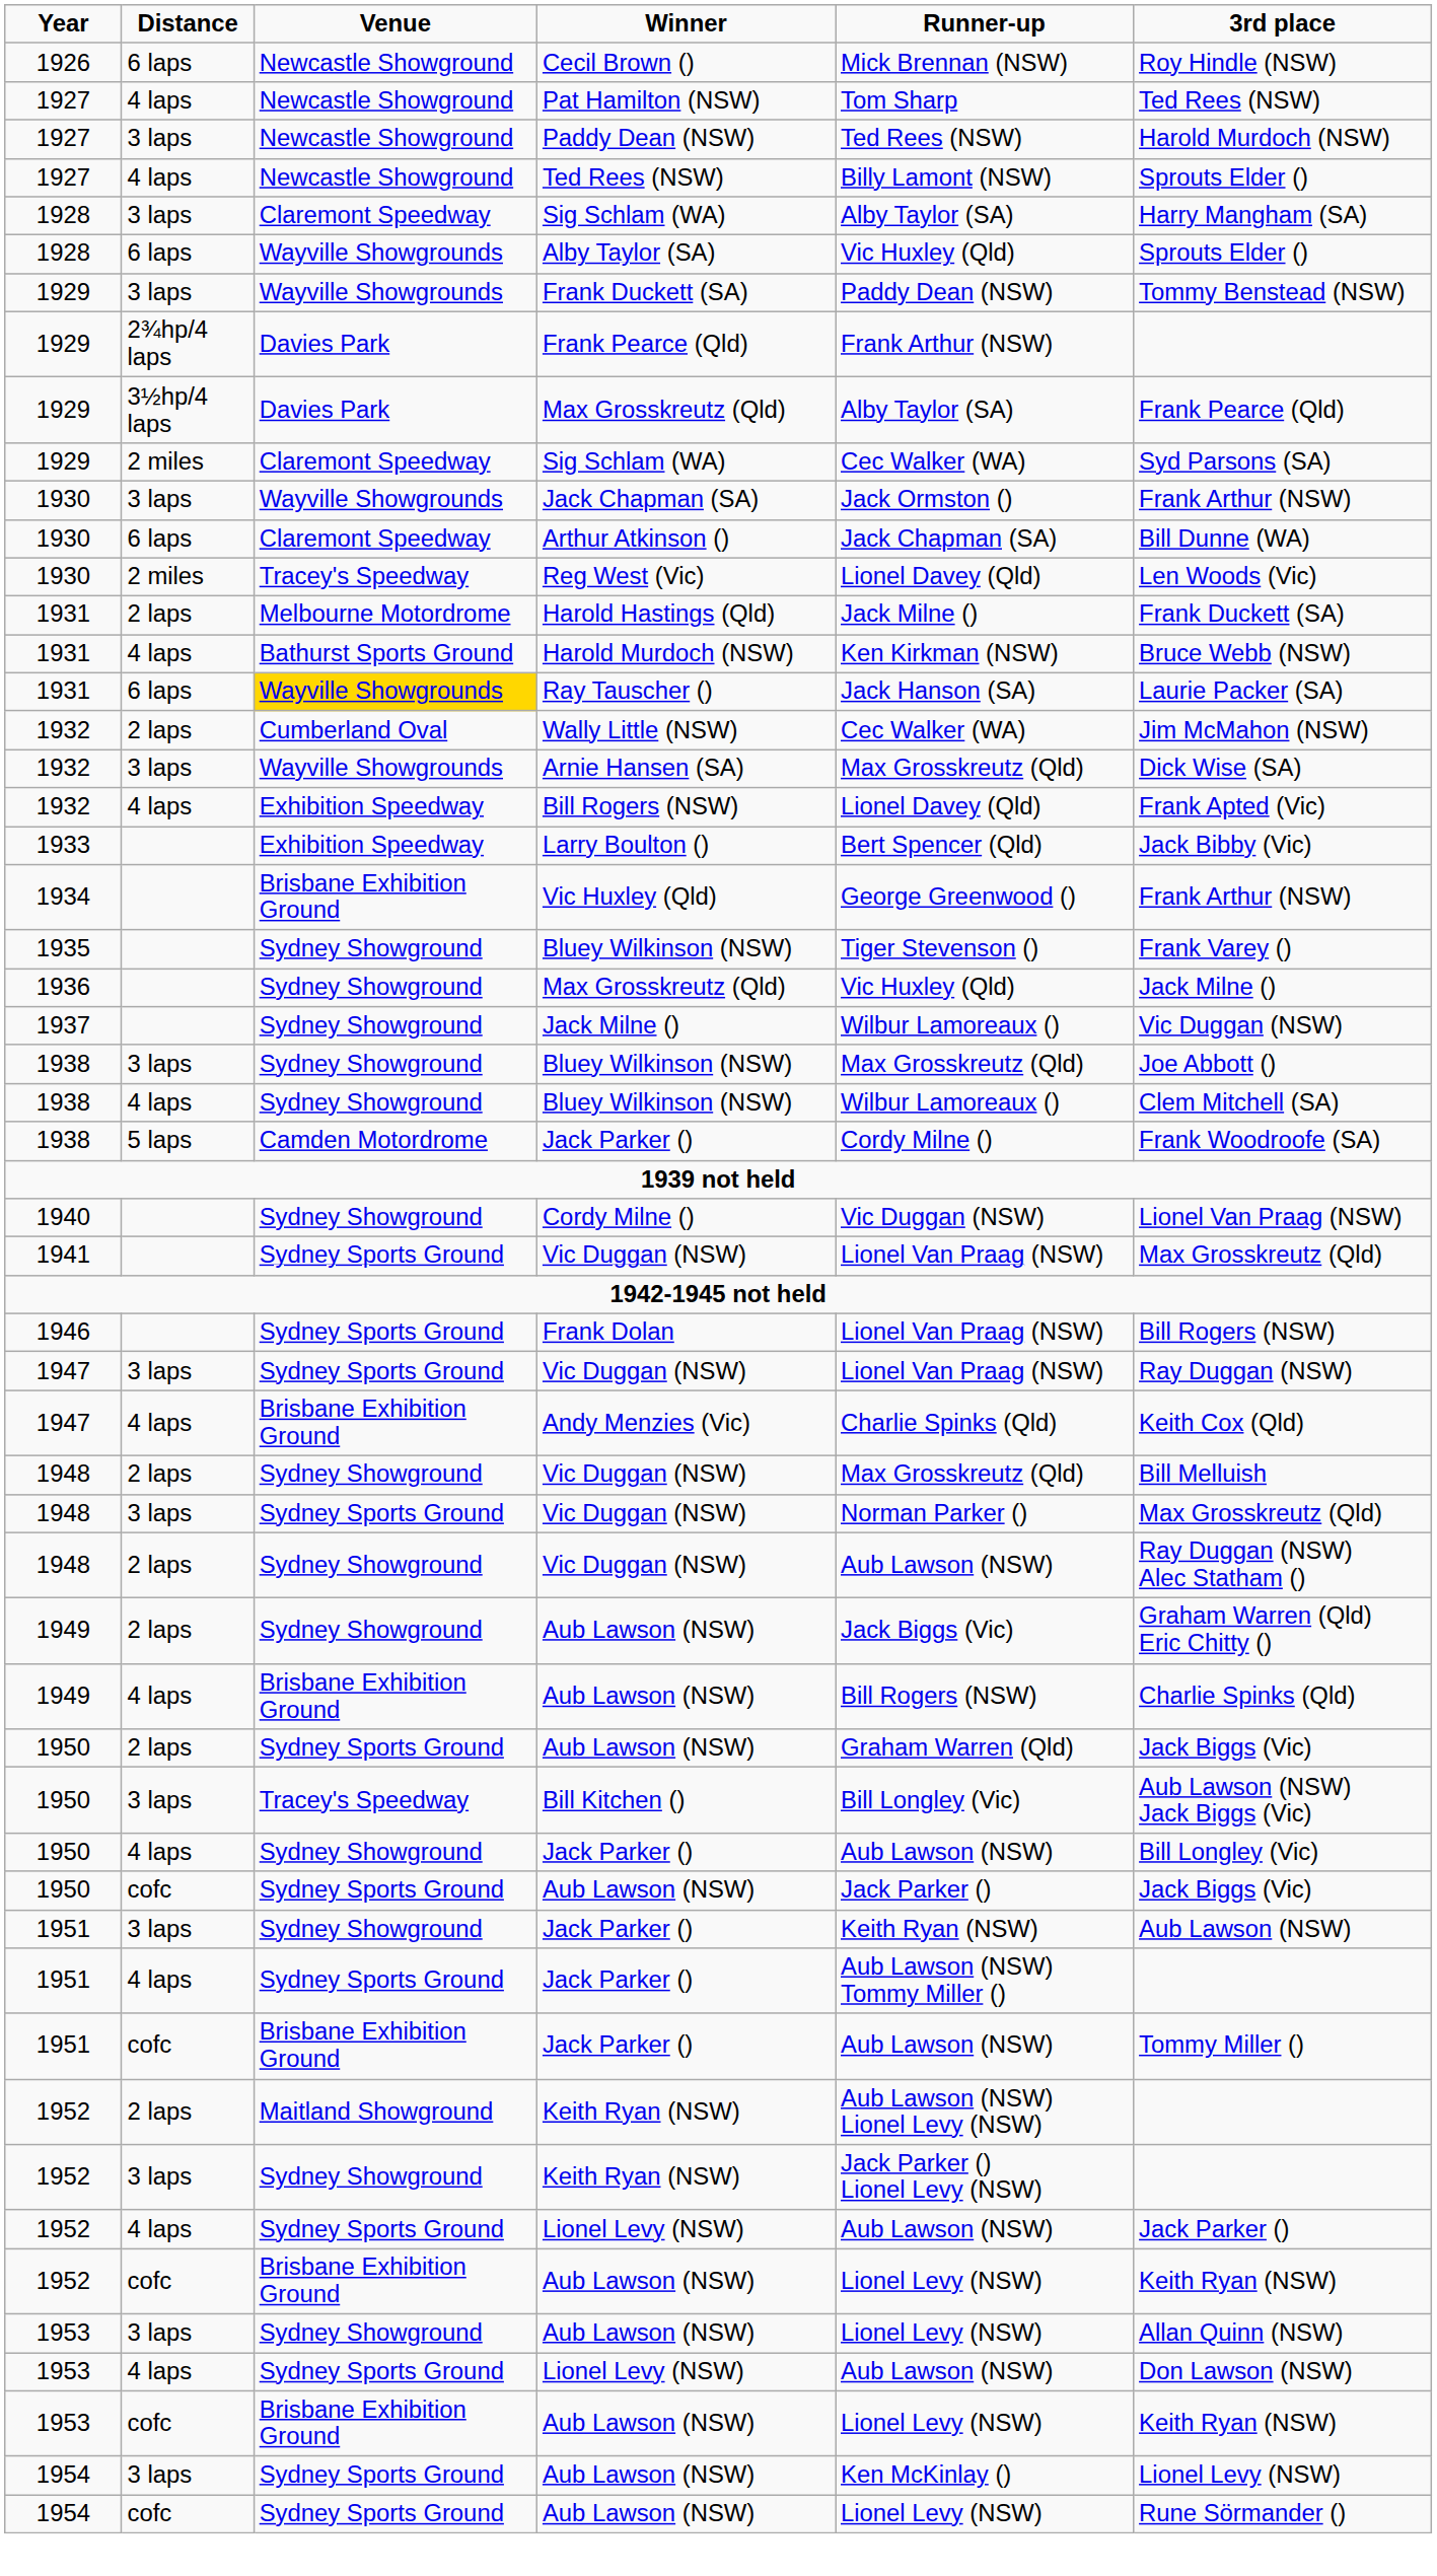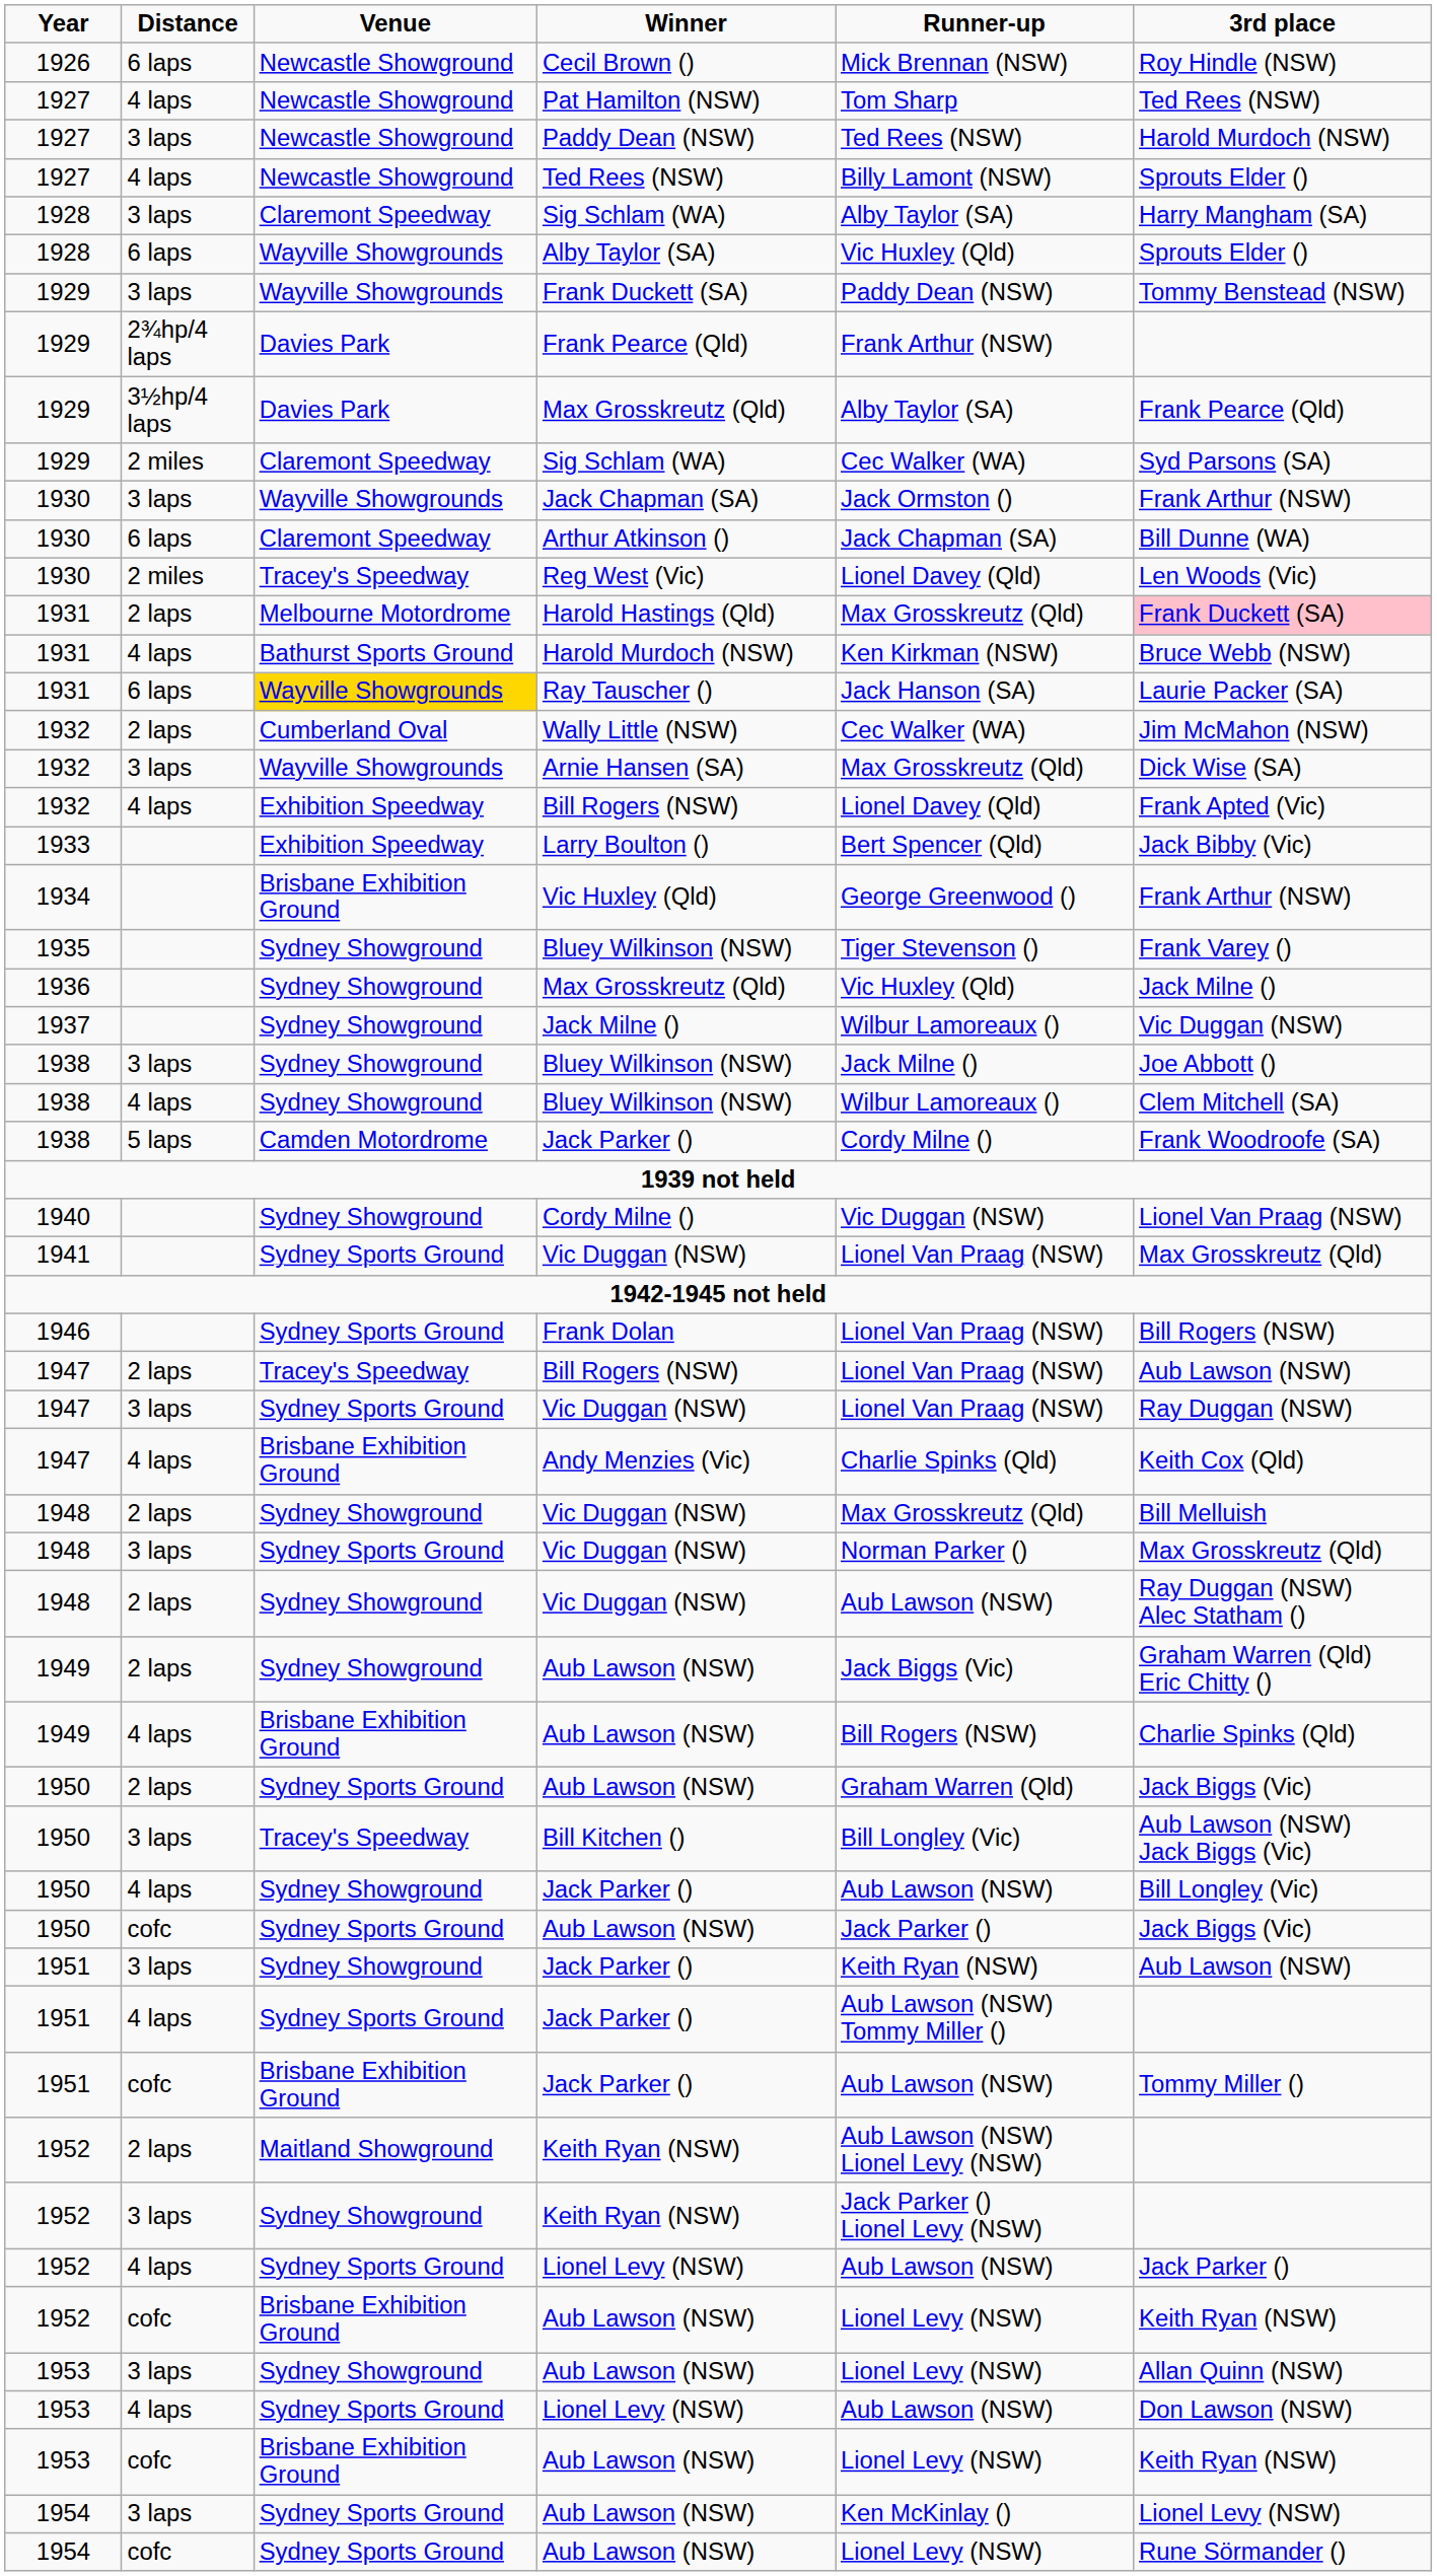Harold Hastings (Qld) | Runner-up: Jack Milne () -> Max Grosskreutz (Qld)
Harold Hastings (Qld) | 3rd place: no background -> pink background
3 laps / Bluey Wilkinson (NSW) | Runner-up: Max Grosskreutz (Qld) -> Jack Milne ()
+ row: 1947 | 2 laps | Tracey's Speedway | Bill Rogers (NSW) | Lionel Van Praag (NSW) | Aub Lawson (NSW)
